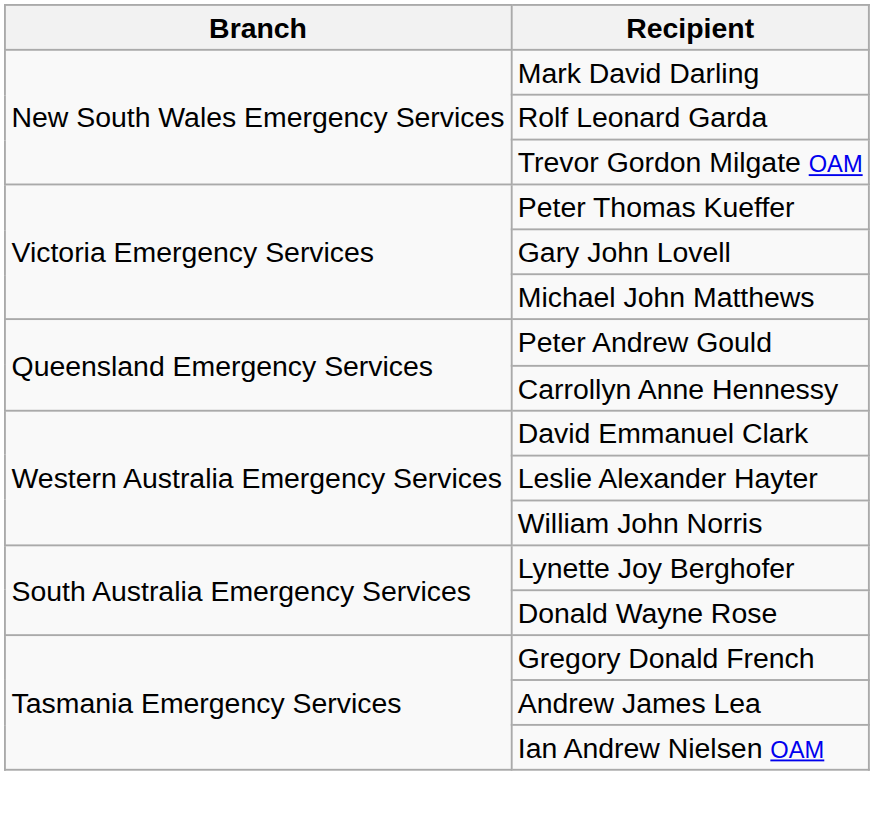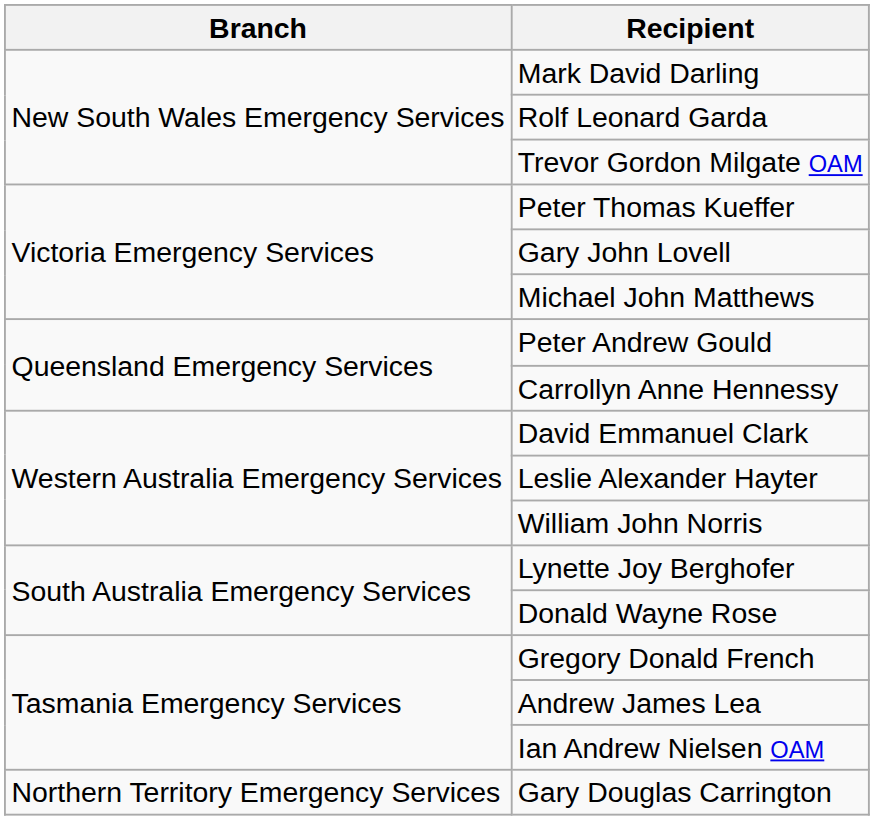+ row: Northern Territory Emergency Services | Gary Douglas Carrington
